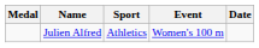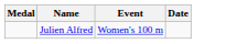- column: Sport | Athletics
